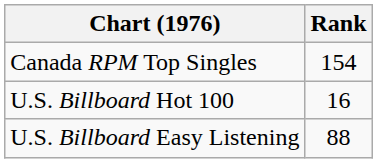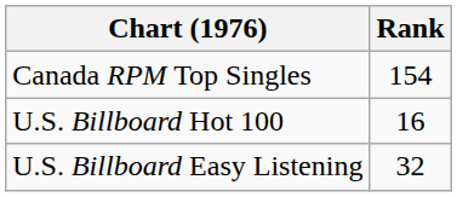U.S. Billboard Easy Listening | Rank: 88 -> 32
